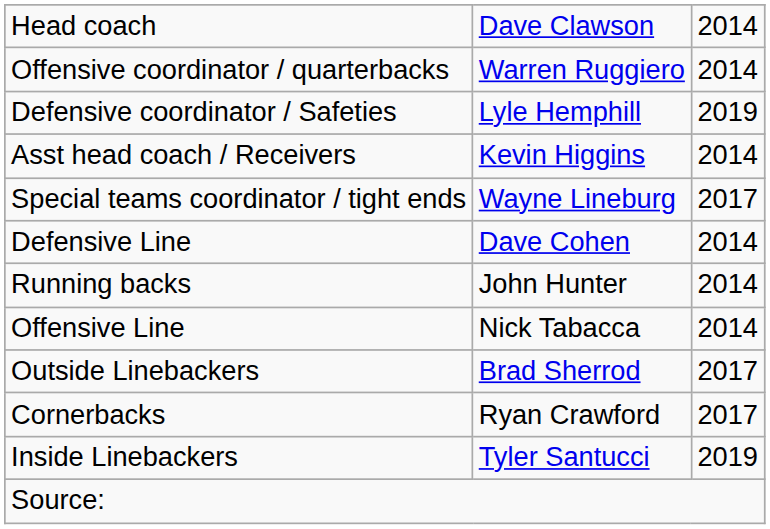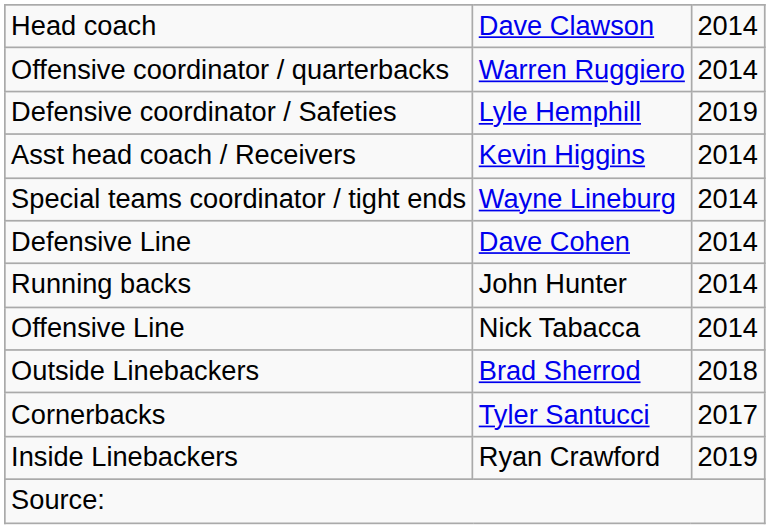Special teams coordinator / tight ends | column 3: 2017 -> 2014
Outside Linebackers | column 3: 2017 -> 2018
Cornerbacks | column 2: Ryan Crawford -> Tyler Santucci
Inside Linebackers | column 2: Tyler Santucci -> Ryan Crawford
